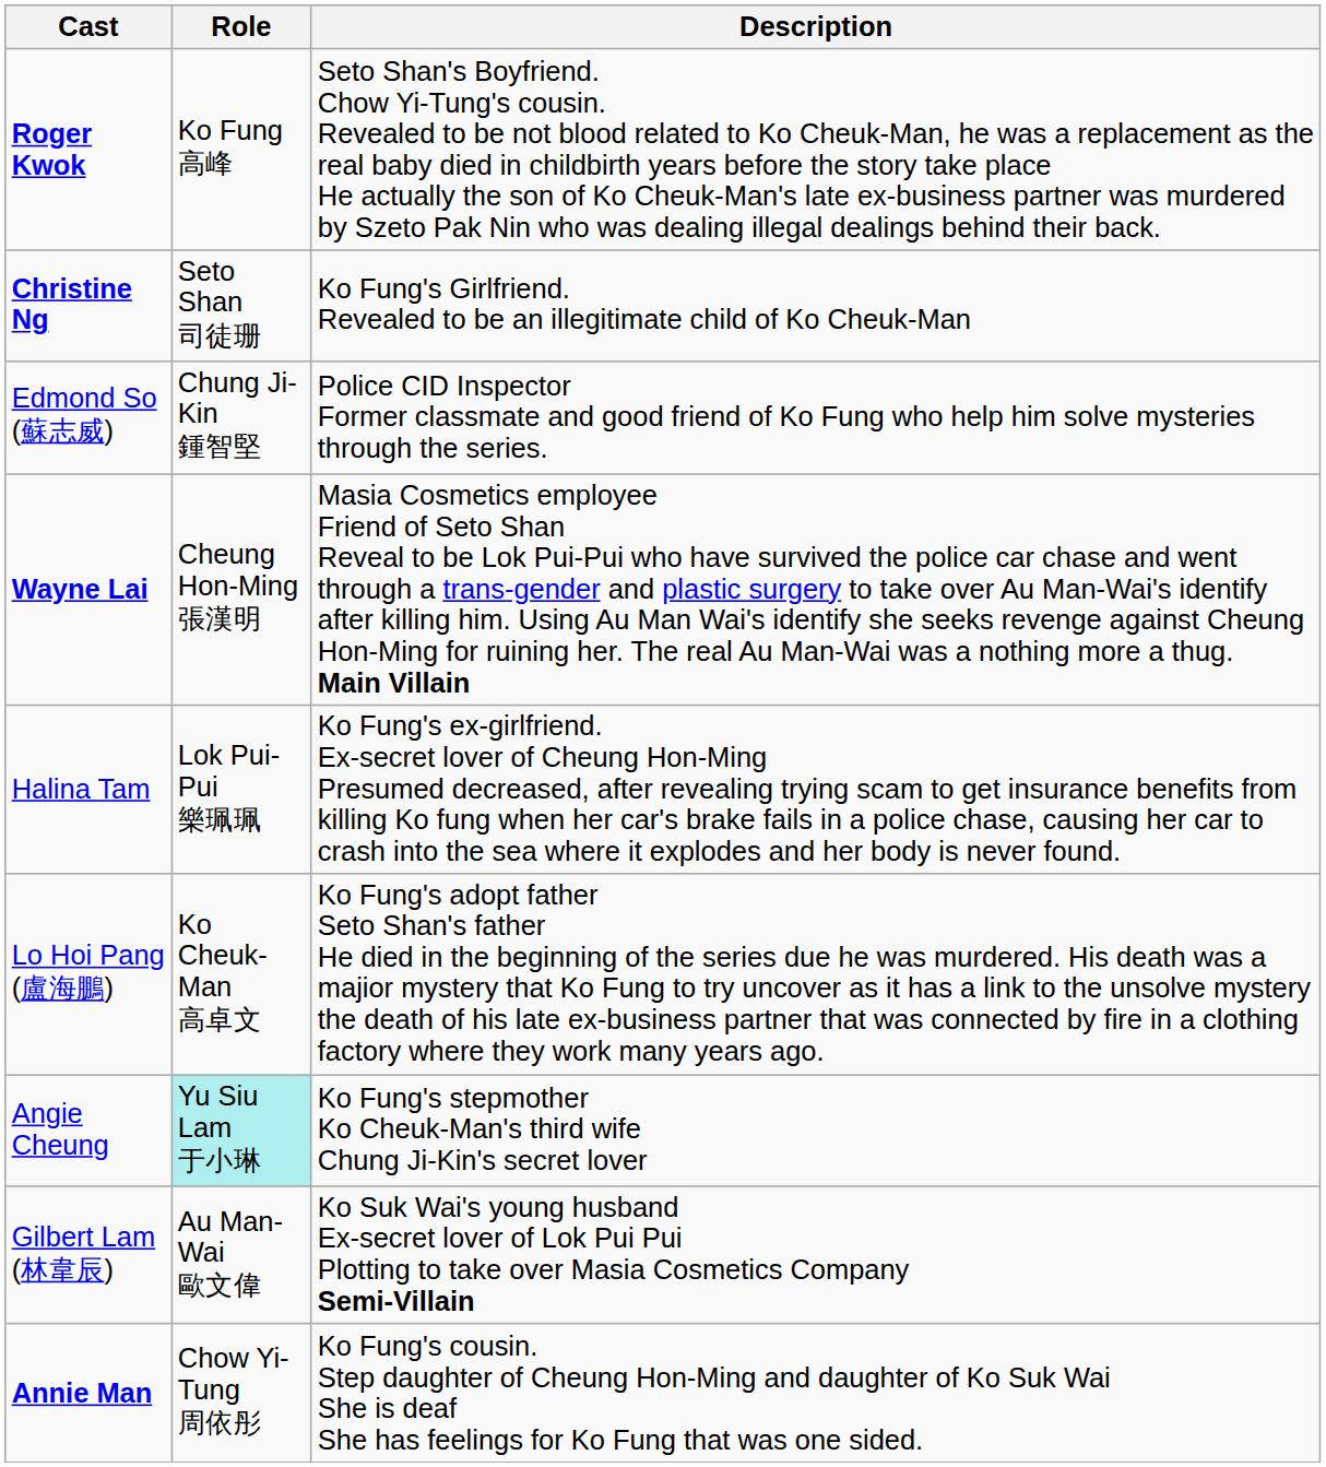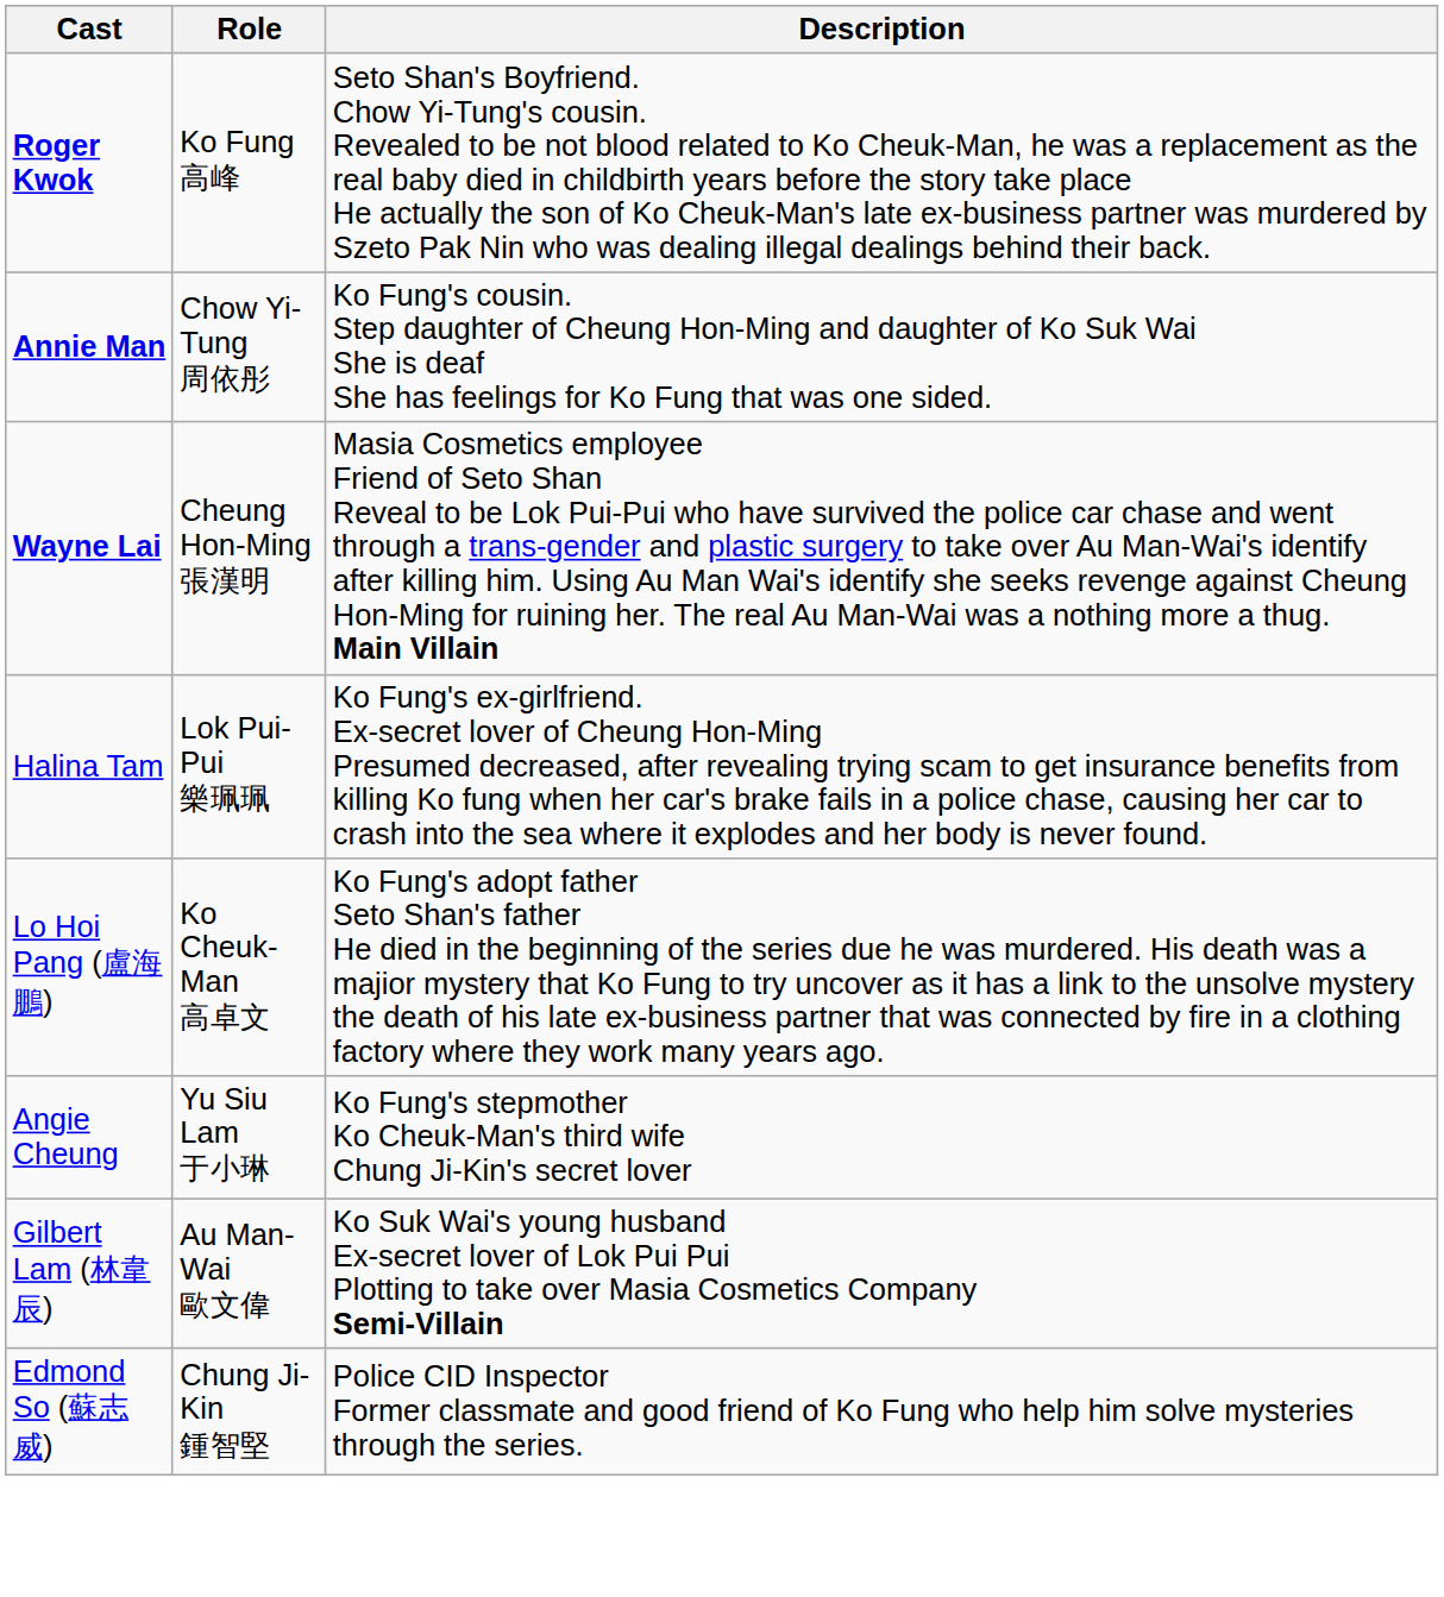- row: Christine Ng | Seto Shan 司徒珊 | Ko Fung's Girlfriend. Revealed to be an illegitimate child of Ko Cheuk-Man
rows swapped: Annie Man <-> Edmond So (蘇志威)
Angie Cheung | Role: paleturquoise background -> no background
